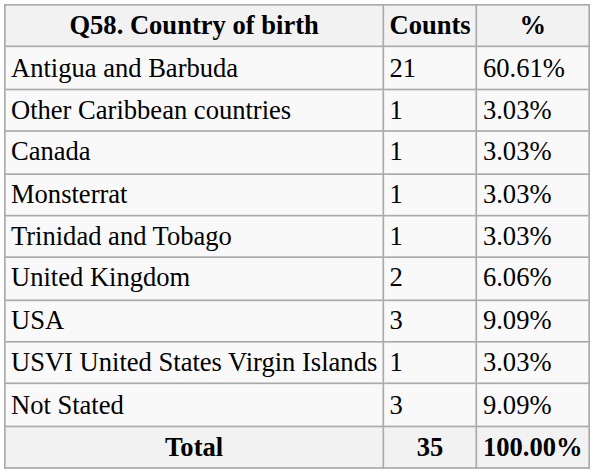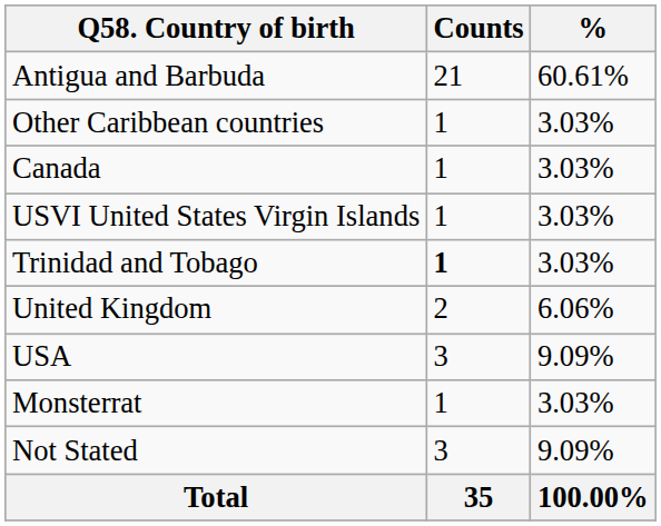rows swapped: Monsterrat <-> USVI United States Virgin Islands
Trinidad and Tobago | Counts: normal -> bold
